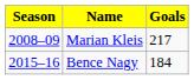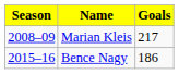Bence Nagy | Goals: 184 -> 186
